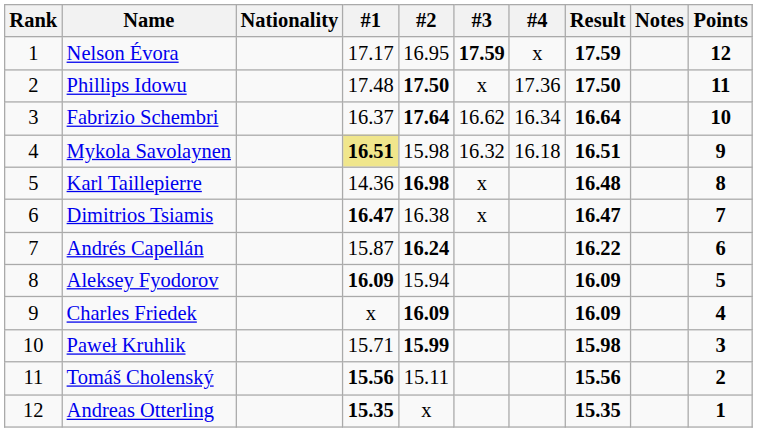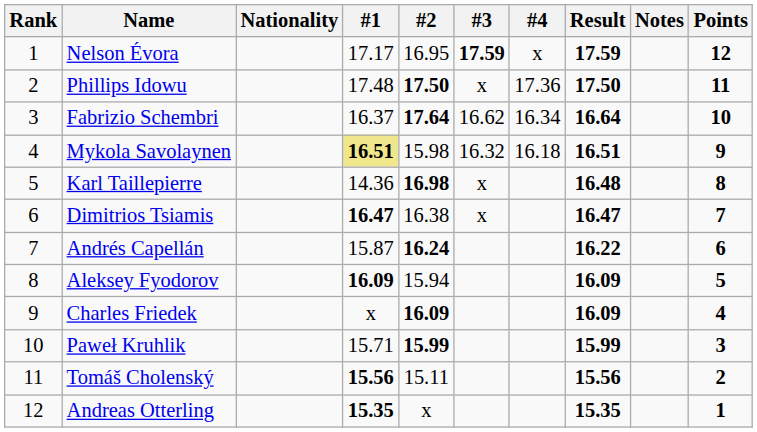Paweł Kruhlik | Result: 15.98 -> 15.99
